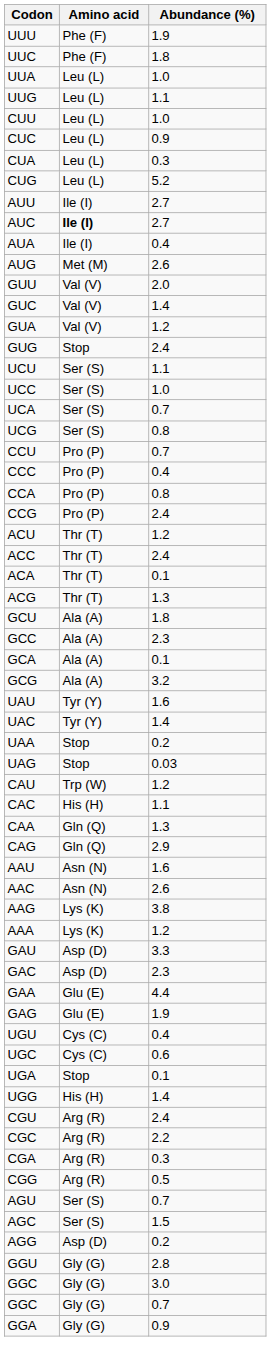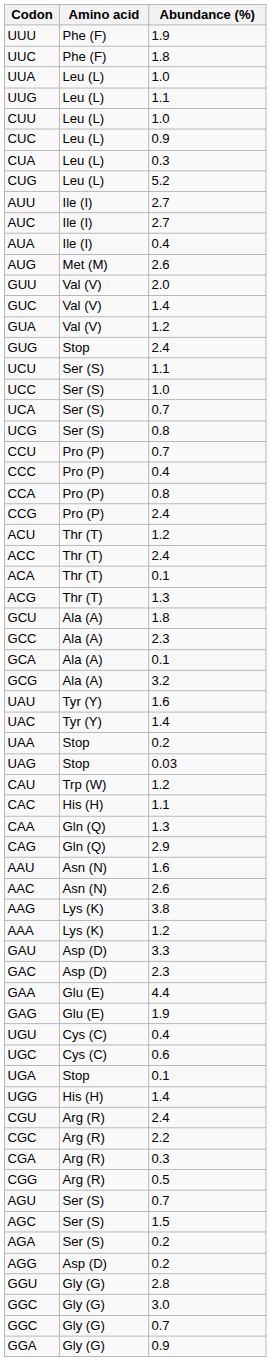AUC | Amino acid: bold -> normal
+ row: AGA | Ser (S) | 0.2
